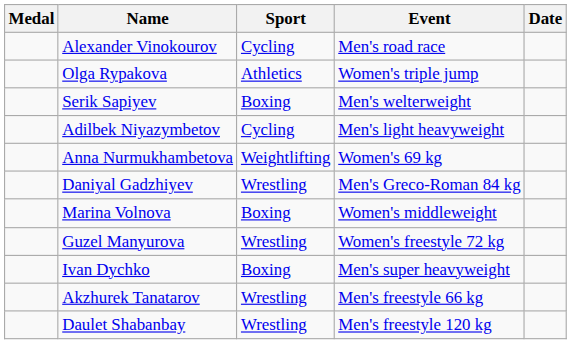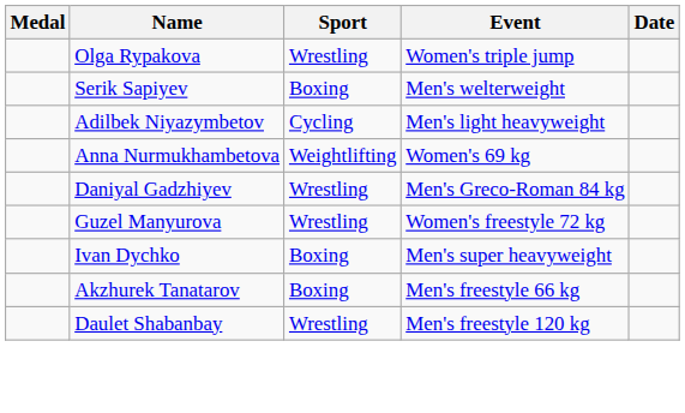- row: Alexander Vinokourov | Cycling | Men's road race
Olga Rypakova | Sport: Athletics -> Wrestling
- row: Marina Volnova | Boxing | Women's middleweight
Akzhurek Tanatarov | Sport: Wrestling -> Boxing
